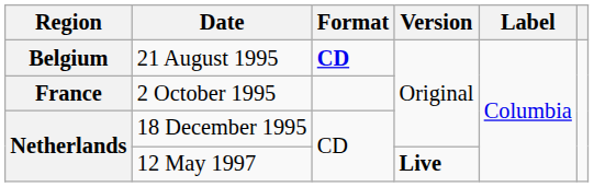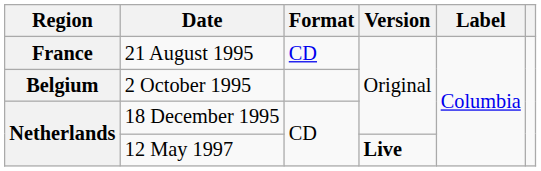21 August 1995 | Region: Belgium -> France
21 August 1995 | Format: bold -> normal
2 October 1995 | Region: France -> Belgium
